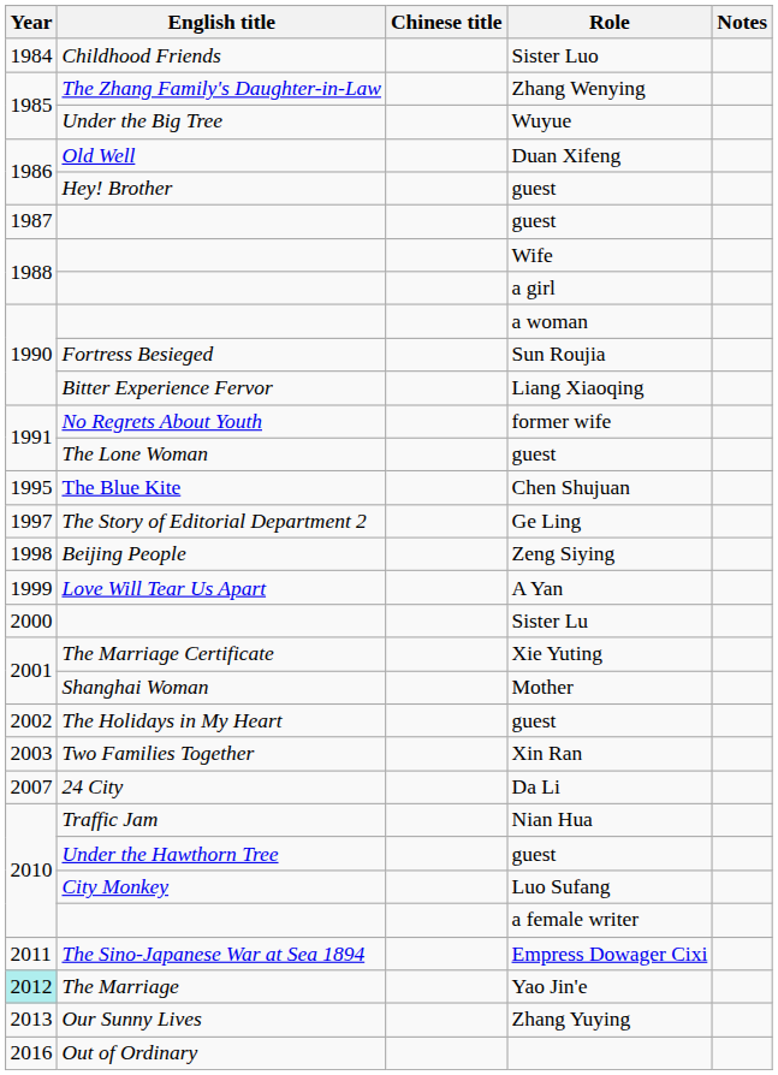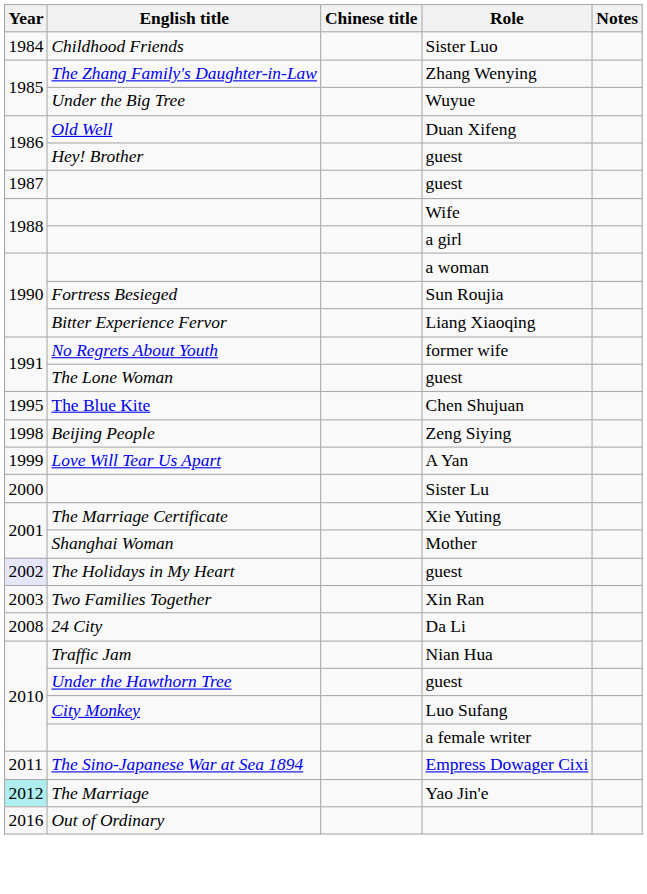- row: 1997 | The Story of Editorial Department 2 | Ge Ling
The Holidays in My Heart / guest | Year: no background -> lavender background
Da Li | Year: 2007 -> 2008
- row: 2013 | Our Sunny Lives | Zhang Yuying
